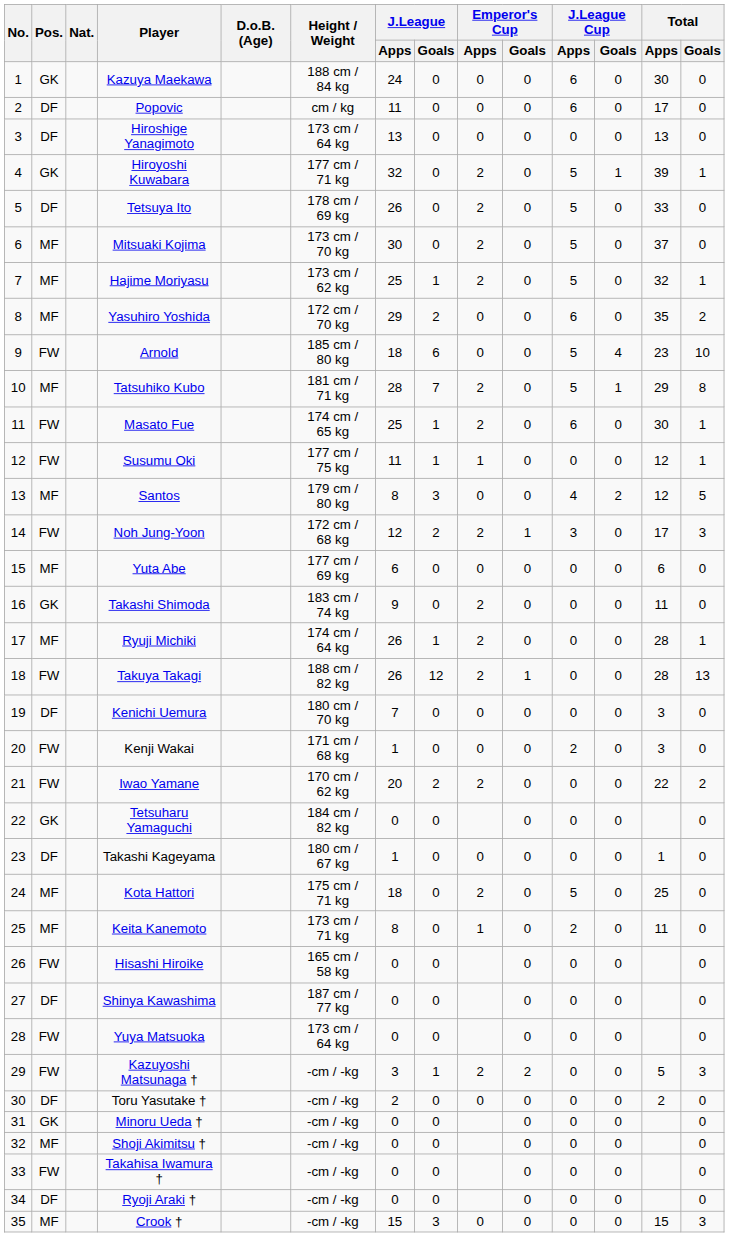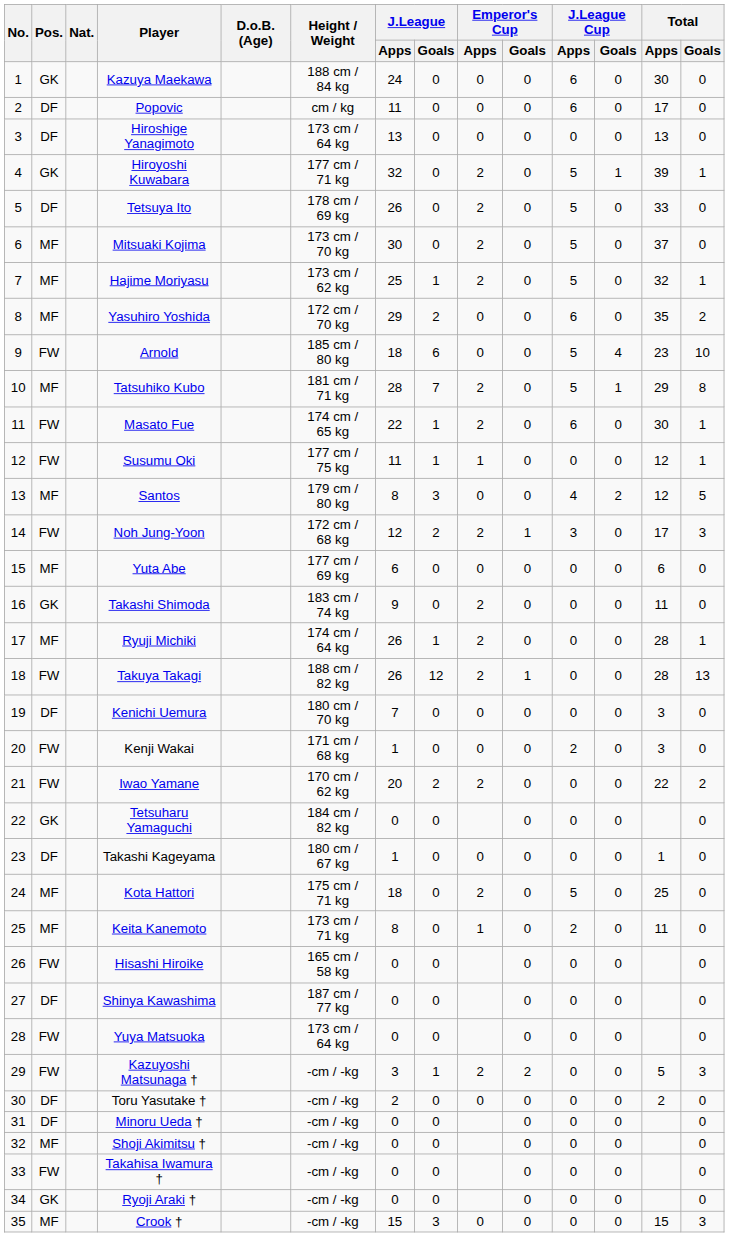Masato Fue | J.League / Apps: 25 -> 22
Minoru Ueda † | Pos.: GK -> DF
Ryoji Araki † | Pos.: DF -> GK
